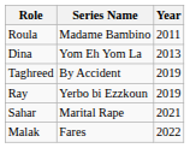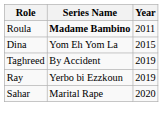Roula | Series Name: normal -> bold
Dina | Year: 2013 -> 2015
Sahar | Year: 2021 -> 2020
- row: Malak | Fares | 2022
